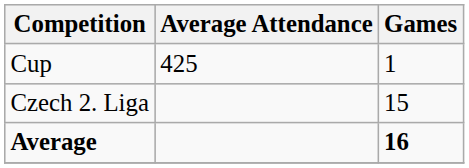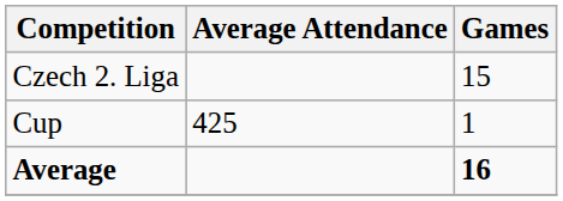rows swapped: Czech 2. Liga <-> Cup
